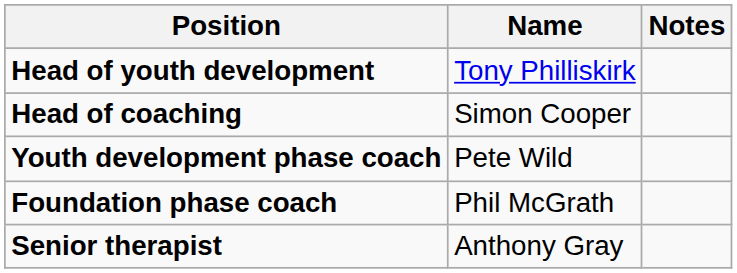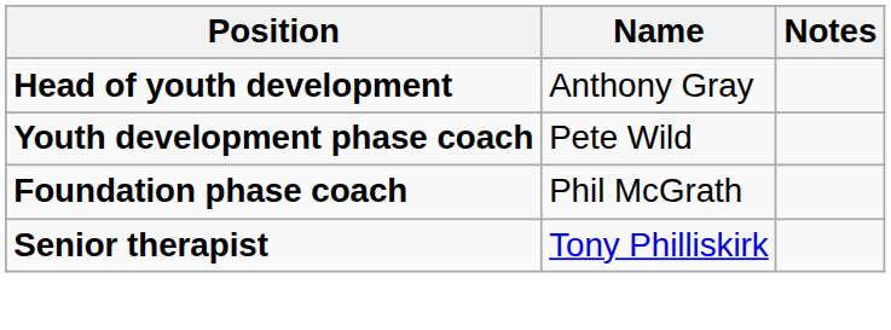Head of youth development | Name: Tony Philliskirk -> Anthony Gray
- row: Head of coaching | Simon Cooper
Senior therapist | Name: Anthony Gray -> Tony Philliskirk
